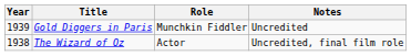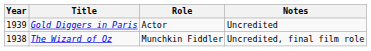Gold Diggers in Paris | Role: Munchkin Fiddler -> Actor
The Wizard of Oz | Role: Actor -> Munchkin Fiddler
